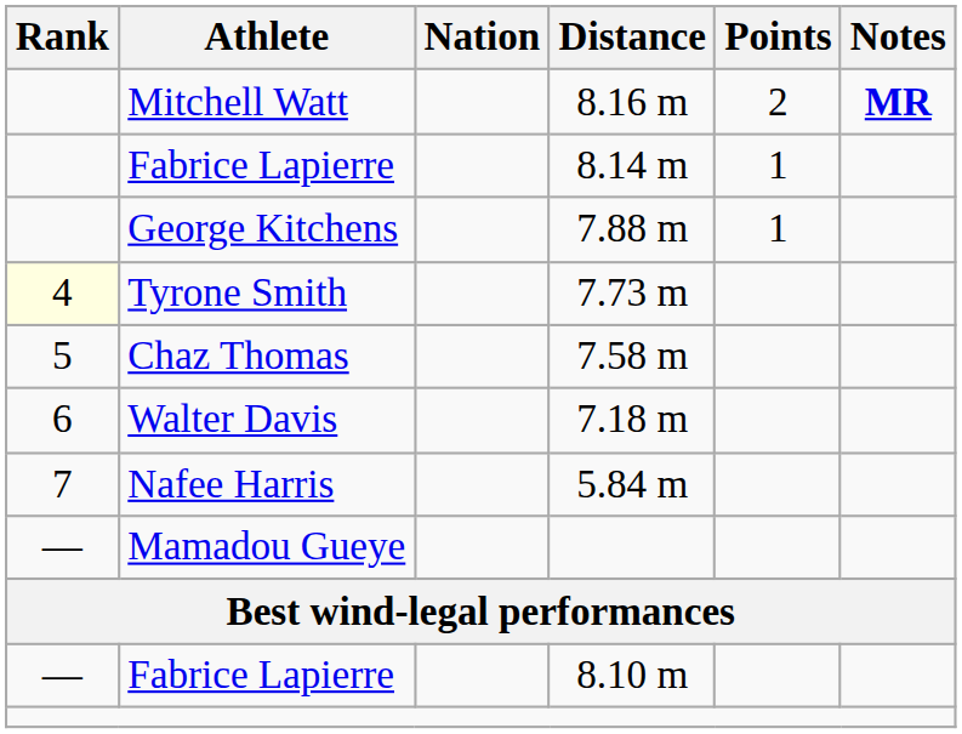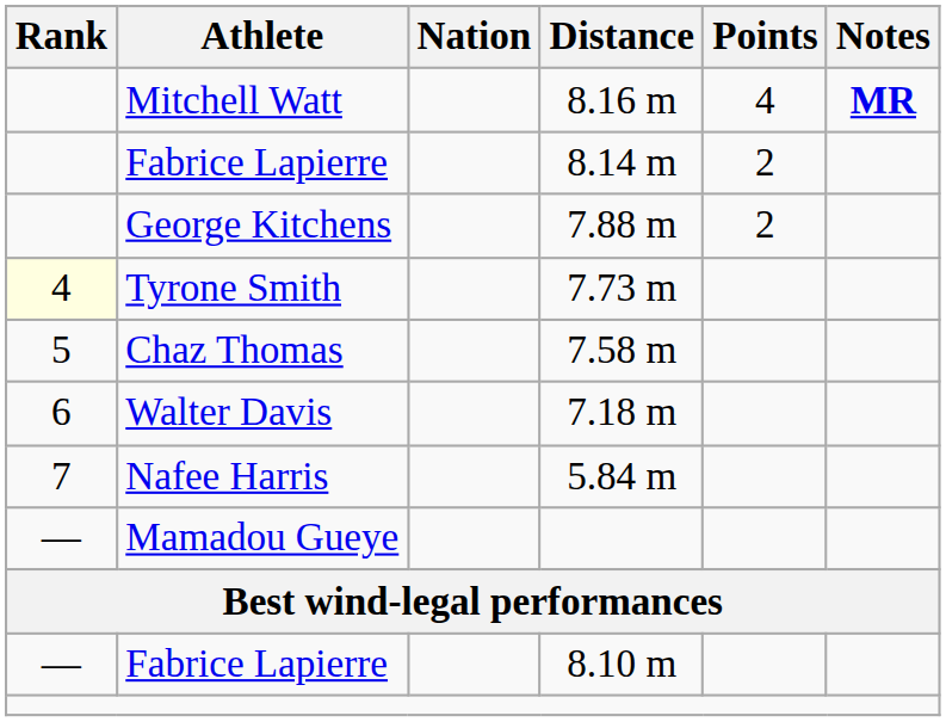Mitchell Watt | Points: 2 -> 4
Fabrice Lapierre / 8.14 m | Points: 1 -> 2
George Kitchens | Points: 1 -> 2
